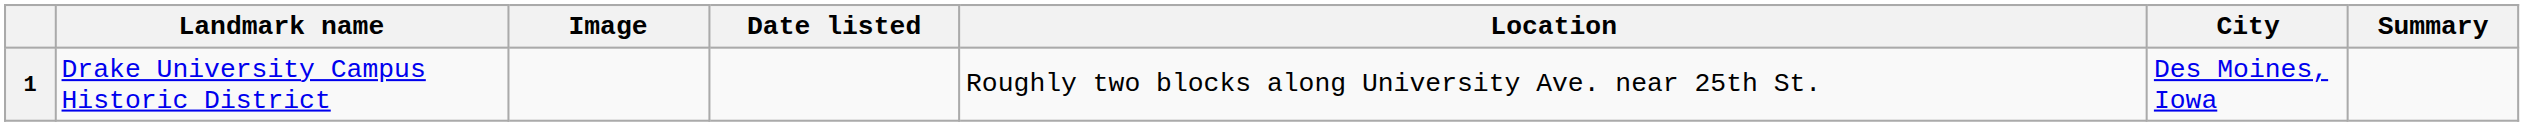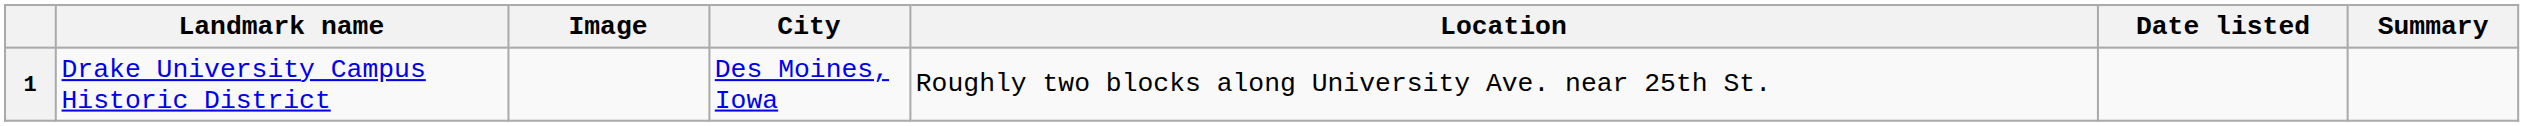columns swapped: Date listed <-> City
